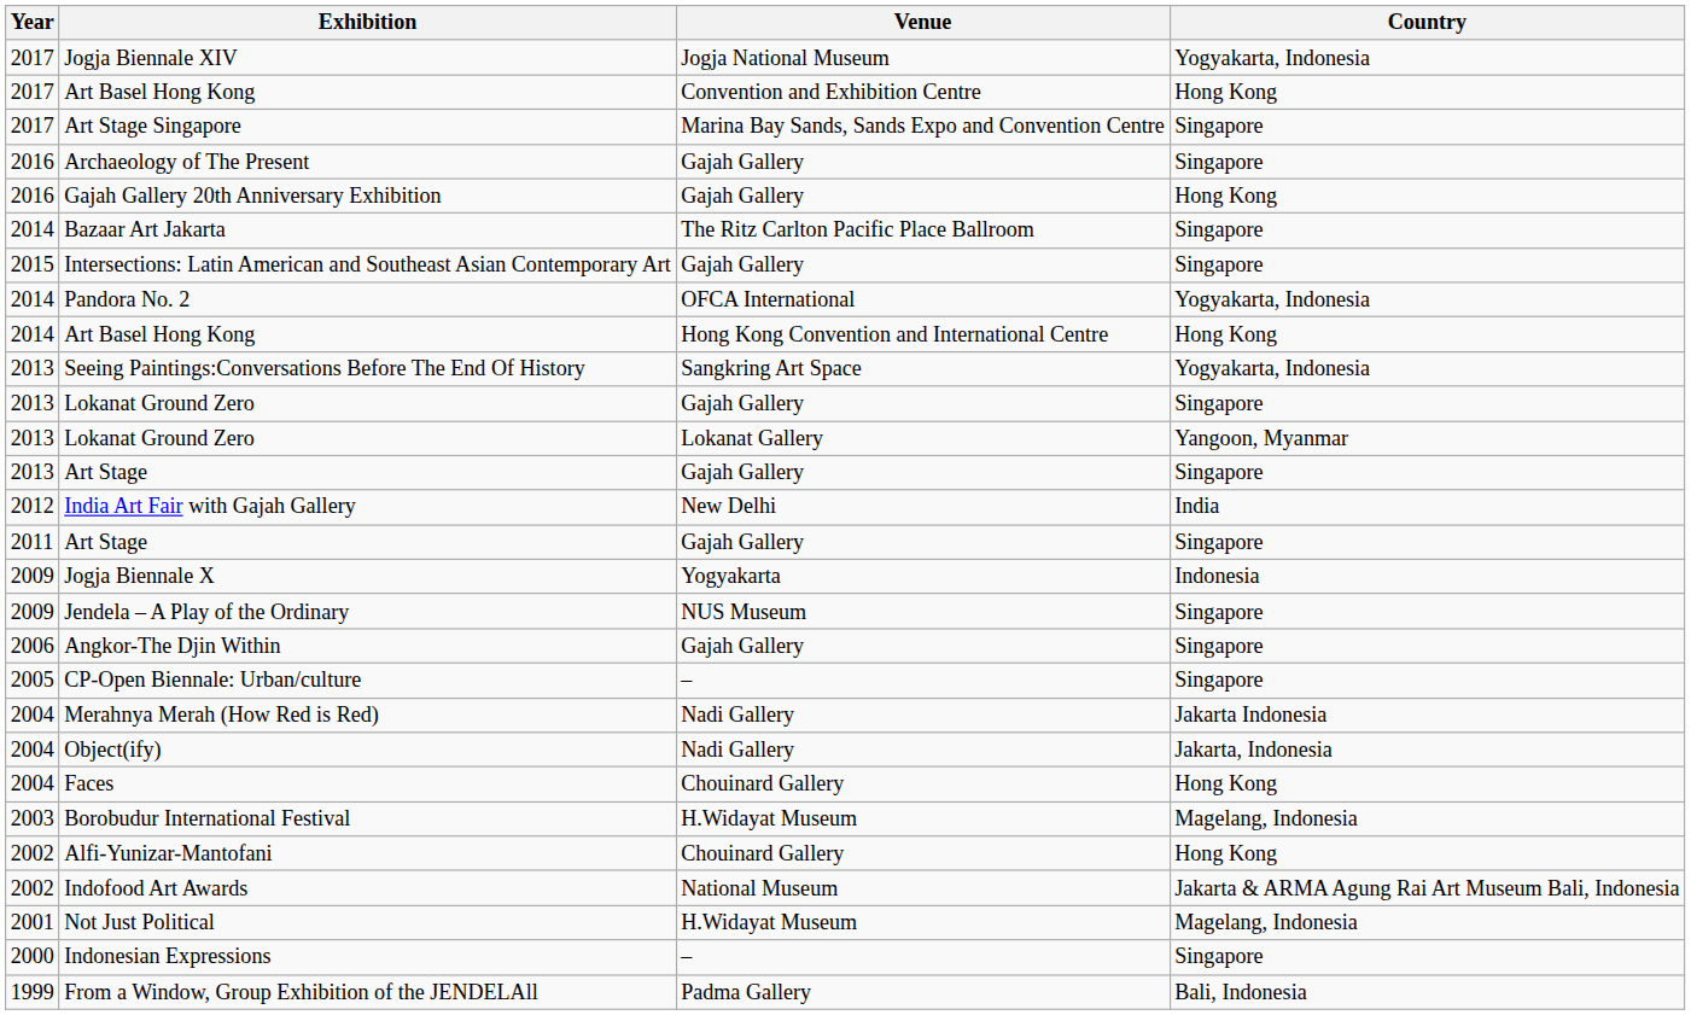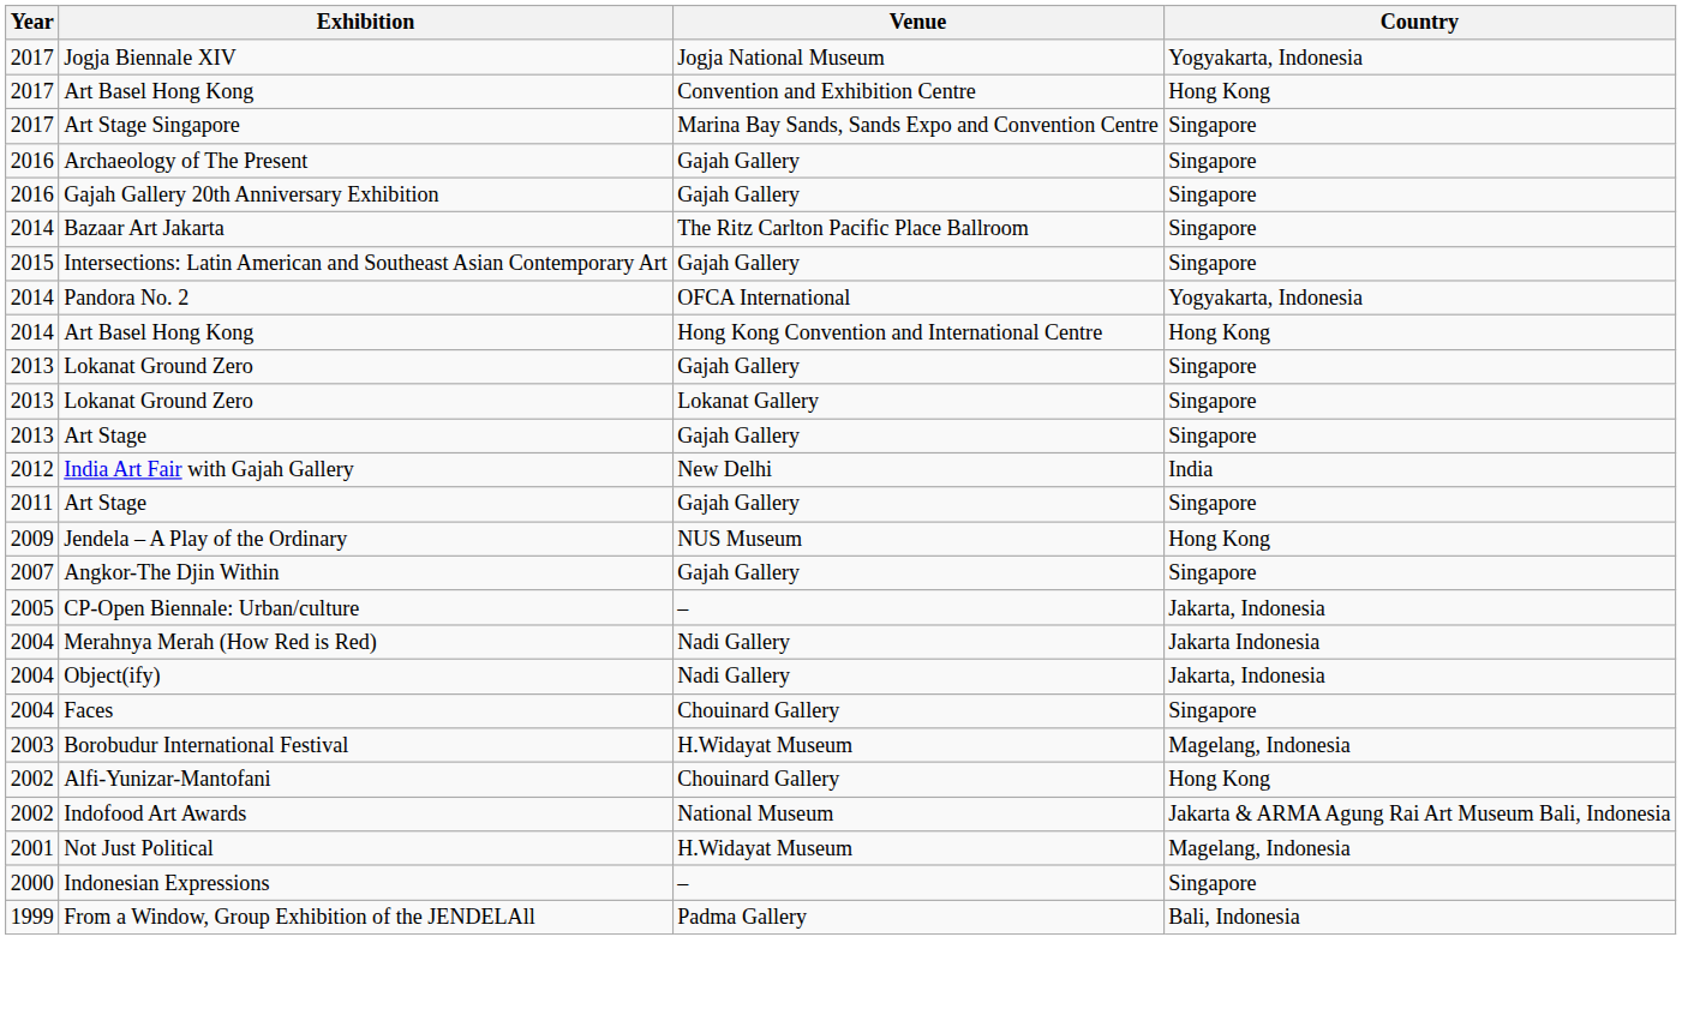Gajah Gallery 20th Anniversary Exhibition | Country: Hong Kong -> Singapore
- row: 2013 | Seeing Paintings:Conversations Before The End Of History | Sangkring Art Space | Yogyakarta, Indonesia
Lokanat Ground Zero / Lokanat Gallery | Country: Yangoon, Myanmar -> Singapore
- row: 2009 | Jogja Biennale X | Yogyakarta | Indonesia
Jendela – A Play of the Ordinary | Country: Singapore -> Hong Kong
Angkor-The Djin Within | Year: 2006 -> 2007
CP-Open Biennale: Urban/culture | Country: Singapore -> Jakarta, Indonesia
Faces | Country: Hong Kong -> Singapore
